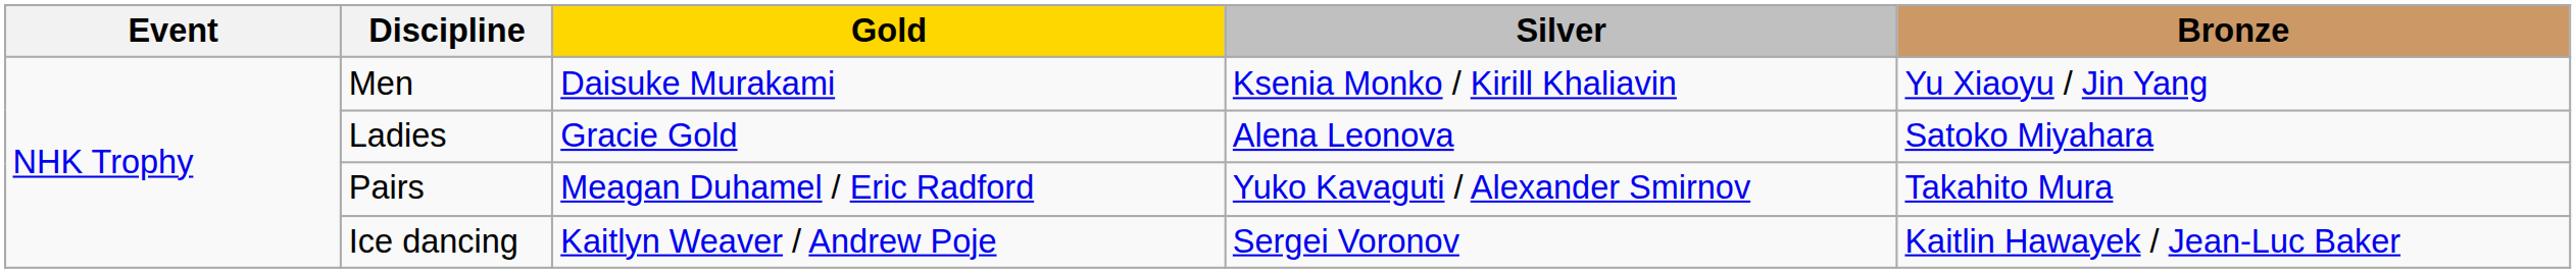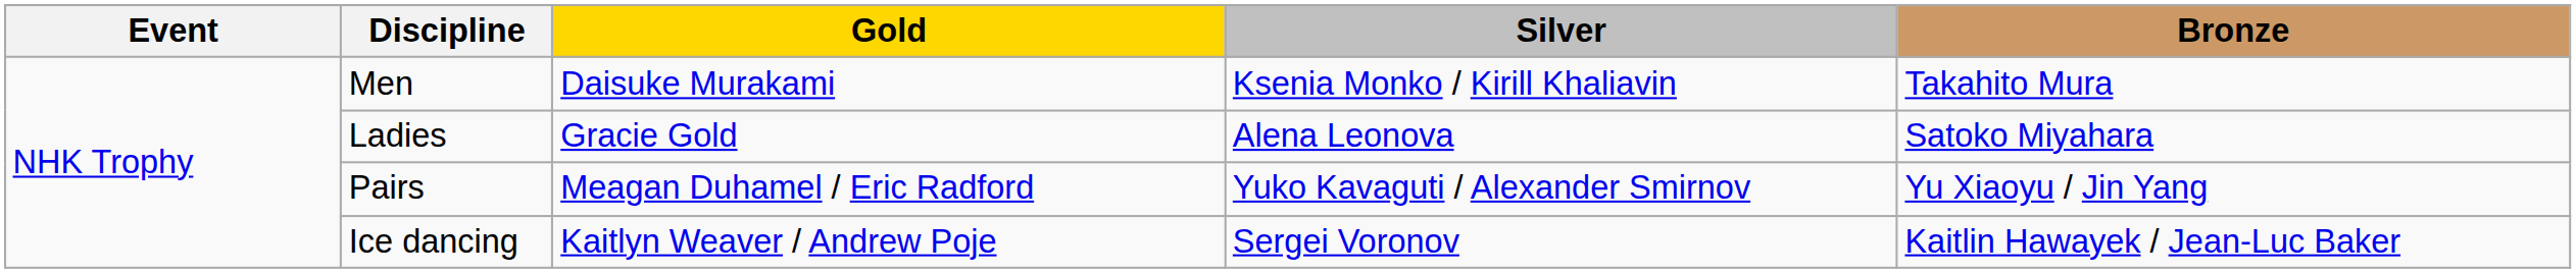Men | Bronze: Yu Xiaoyu / Jin Yang -> Takahito Mura
Pairs | Bronze: Takahito Mura -> Yu Xiaoyu / Jin Yang
